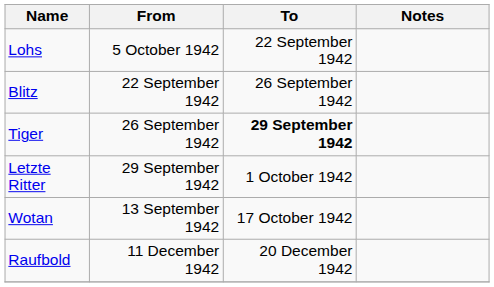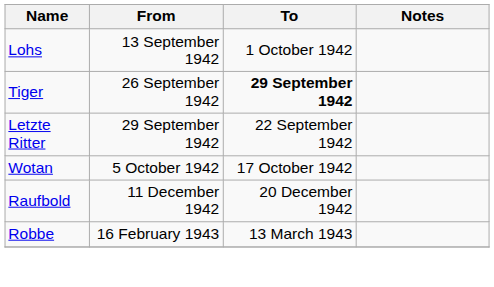Lohs | From: 5 October 1942 -> 13 September 1942
Lohs | To: 22 September 1942 -> 1 October 1942
- row: Blitz | 22 September 1942 | 26 September 1942
Letzte Ritter | To: 1 October 1942 -> 22 September 1942
Wotan | From: 13 September 1942 -> 5 October 1942
+ row: Robbe | 16 February 1943 | 13 March 1943
